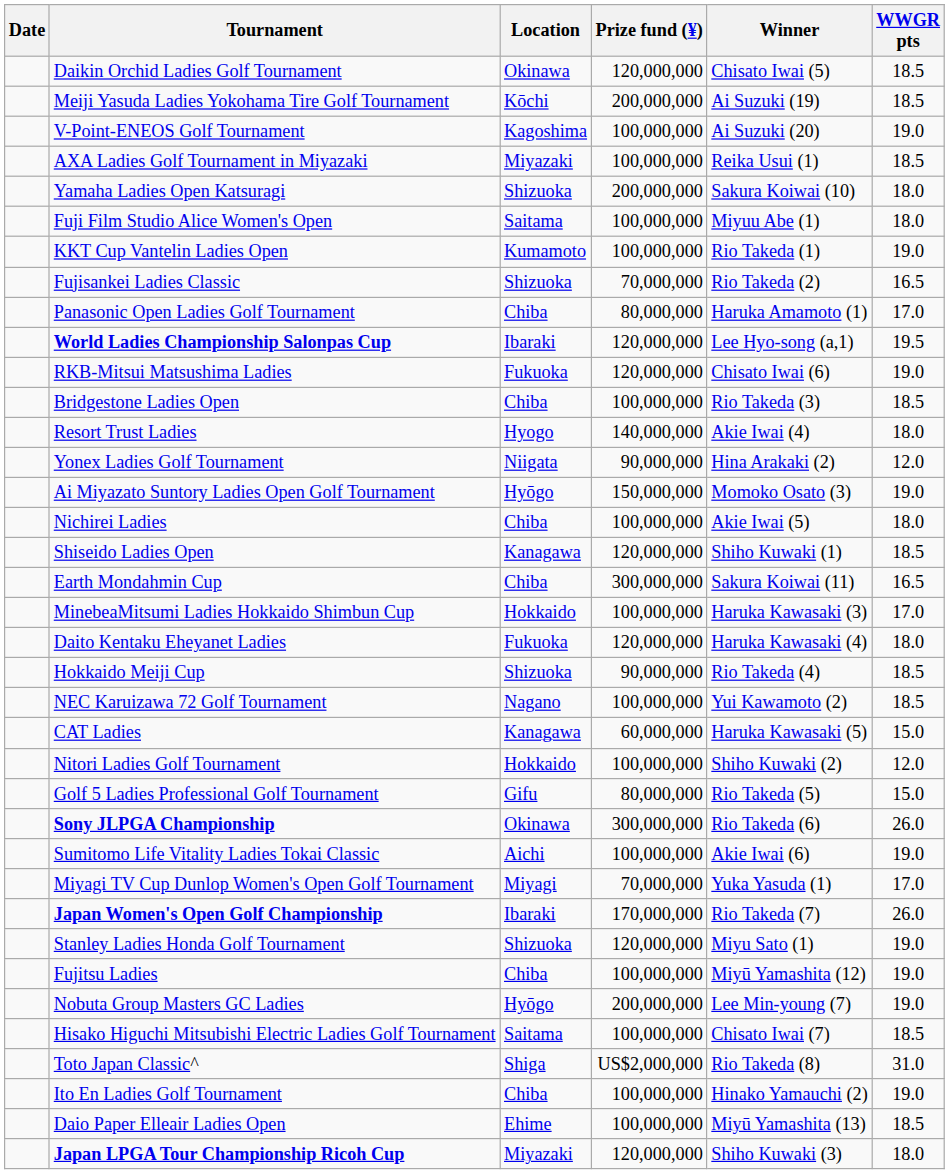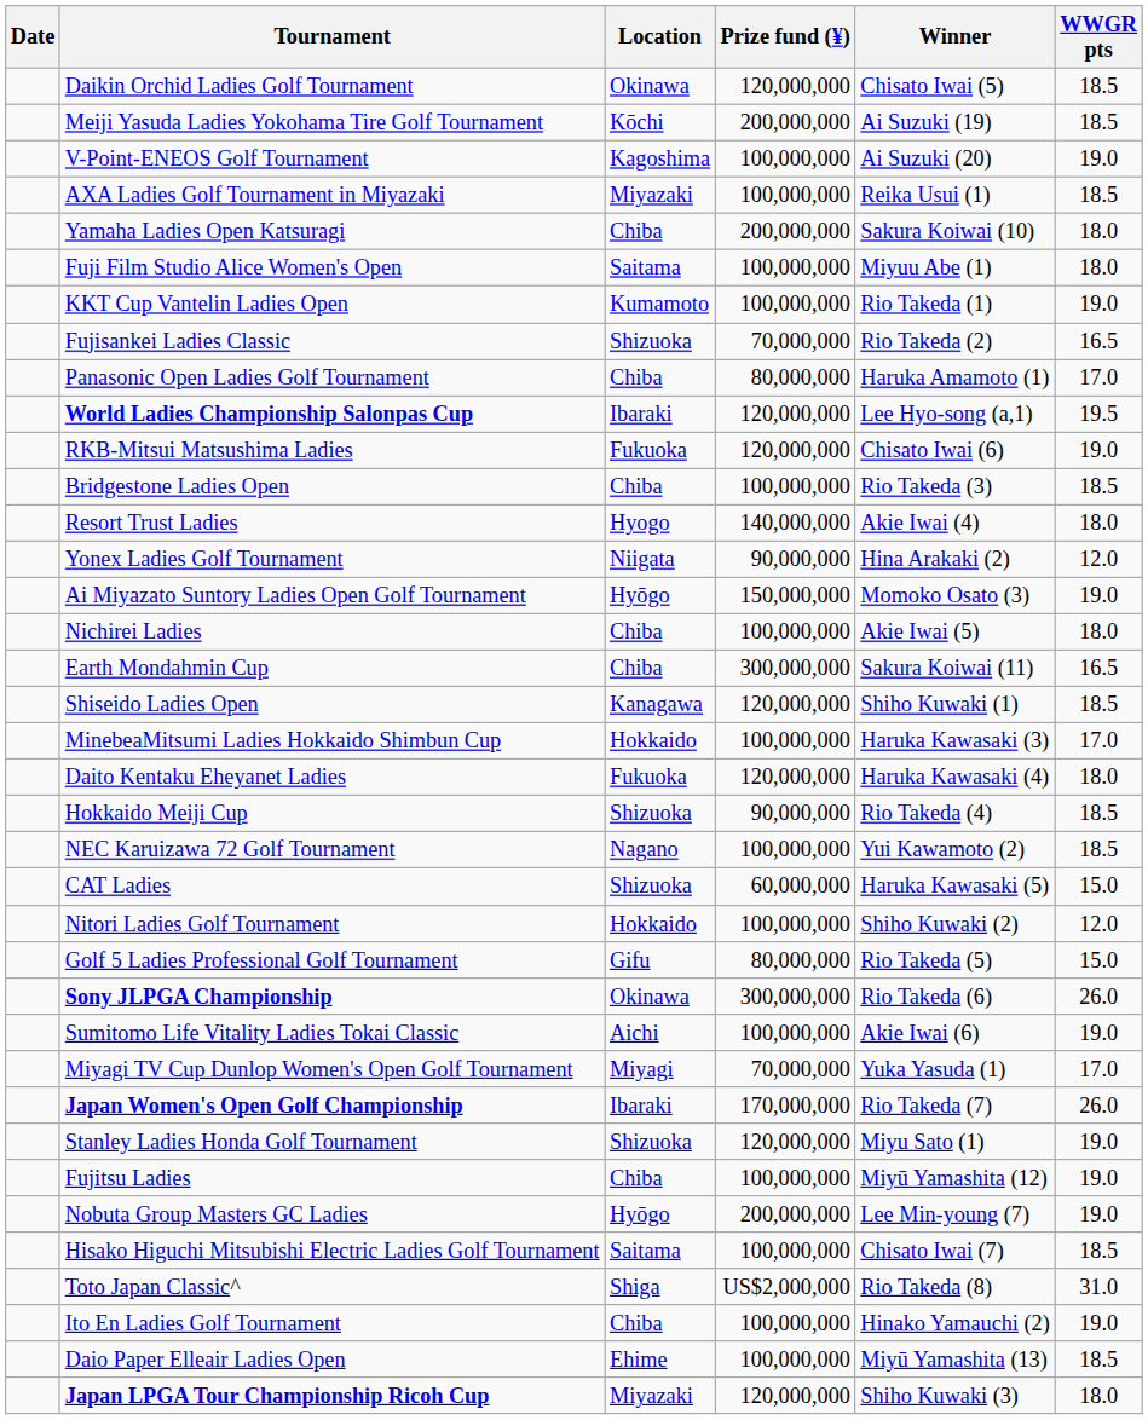Yamaha Ladies Open Katsuragi | Location: Shizuoka -> Chiba
rows swapped: Earth Mondahmin Cup <-> Shiseido Ladies Open
CAT Ladies | Location: Kanagawa -> Shizuoka
